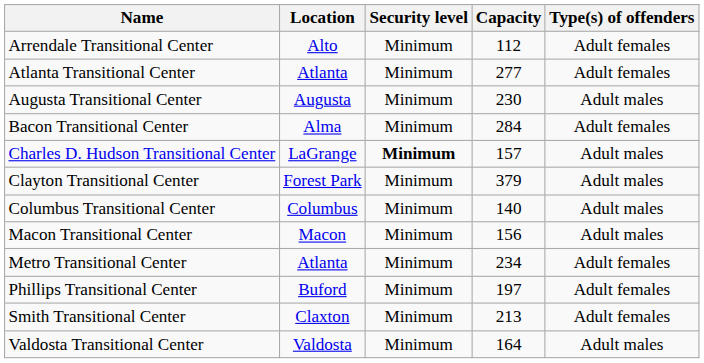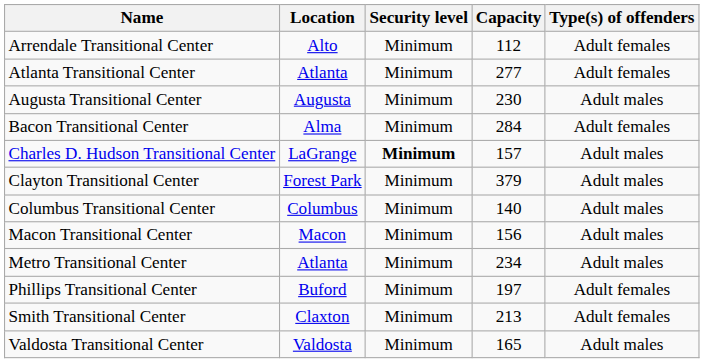Metro Transitional Center | Type(s) of offenders: Adult females -> Adult males
Valdosta Transitional Center | Capacity: 164 -> 165
